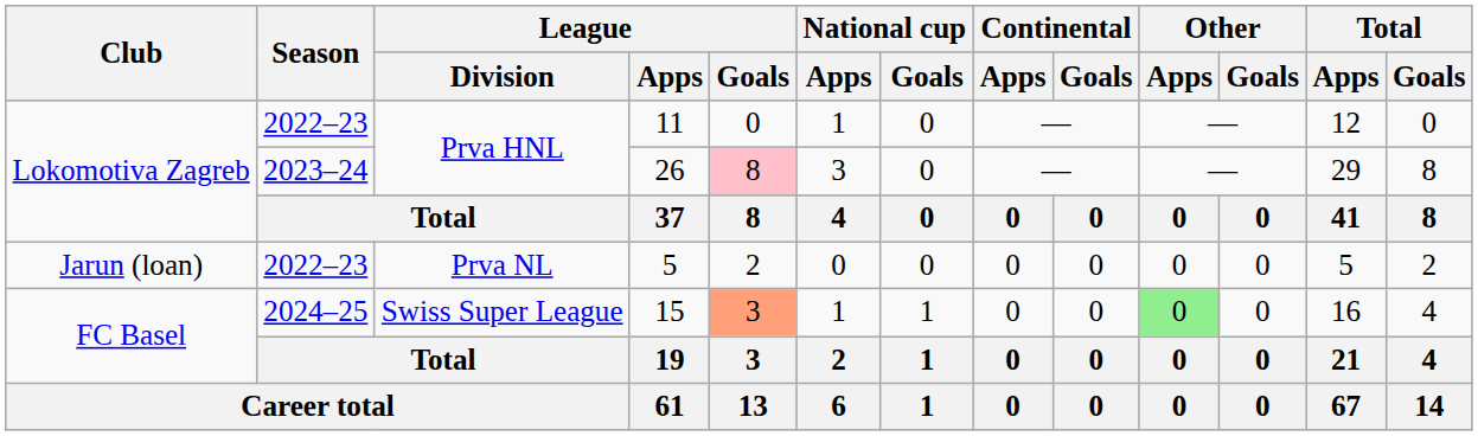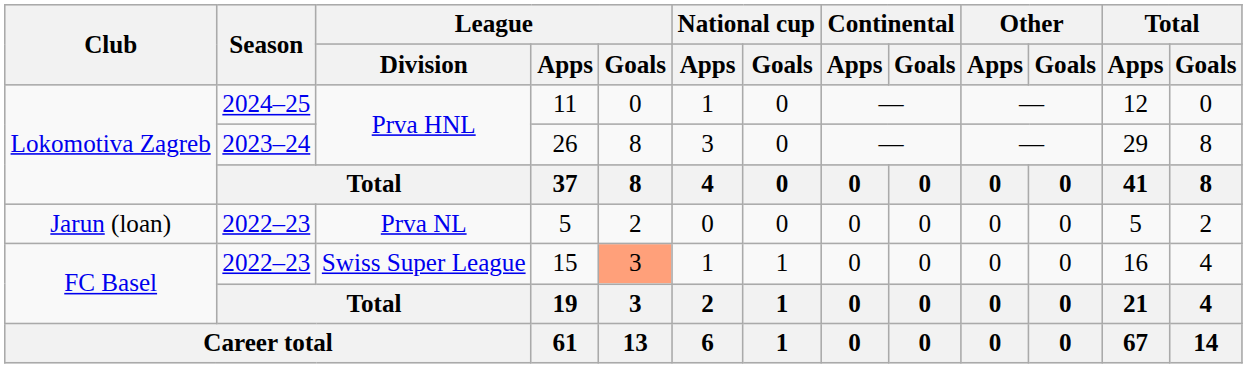11 | Season: 2022–23 -> 2024–25
26 | League / Goals: pink background -> no background
15 | Season: 2024–25 -> 2022–23
15 | Other / Apps: lightgreen background -> no background
